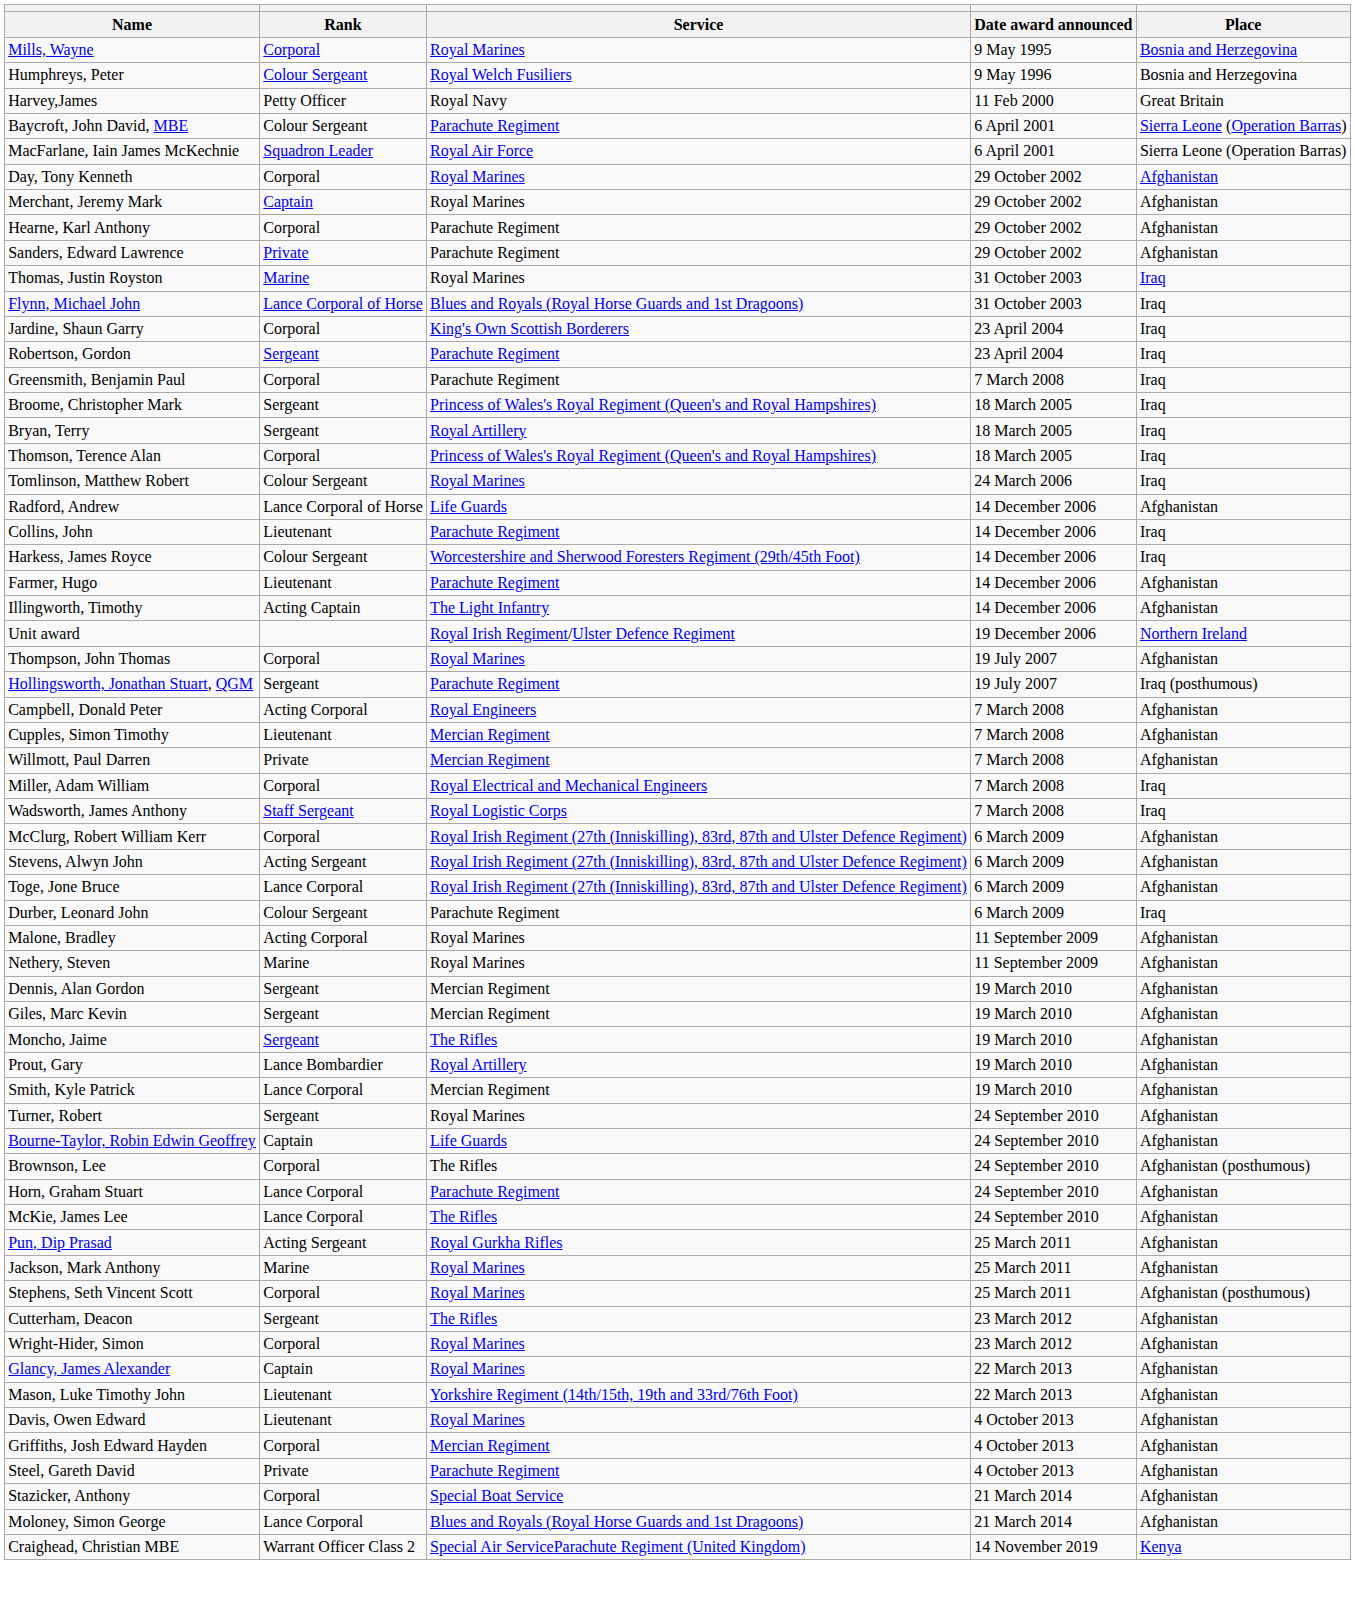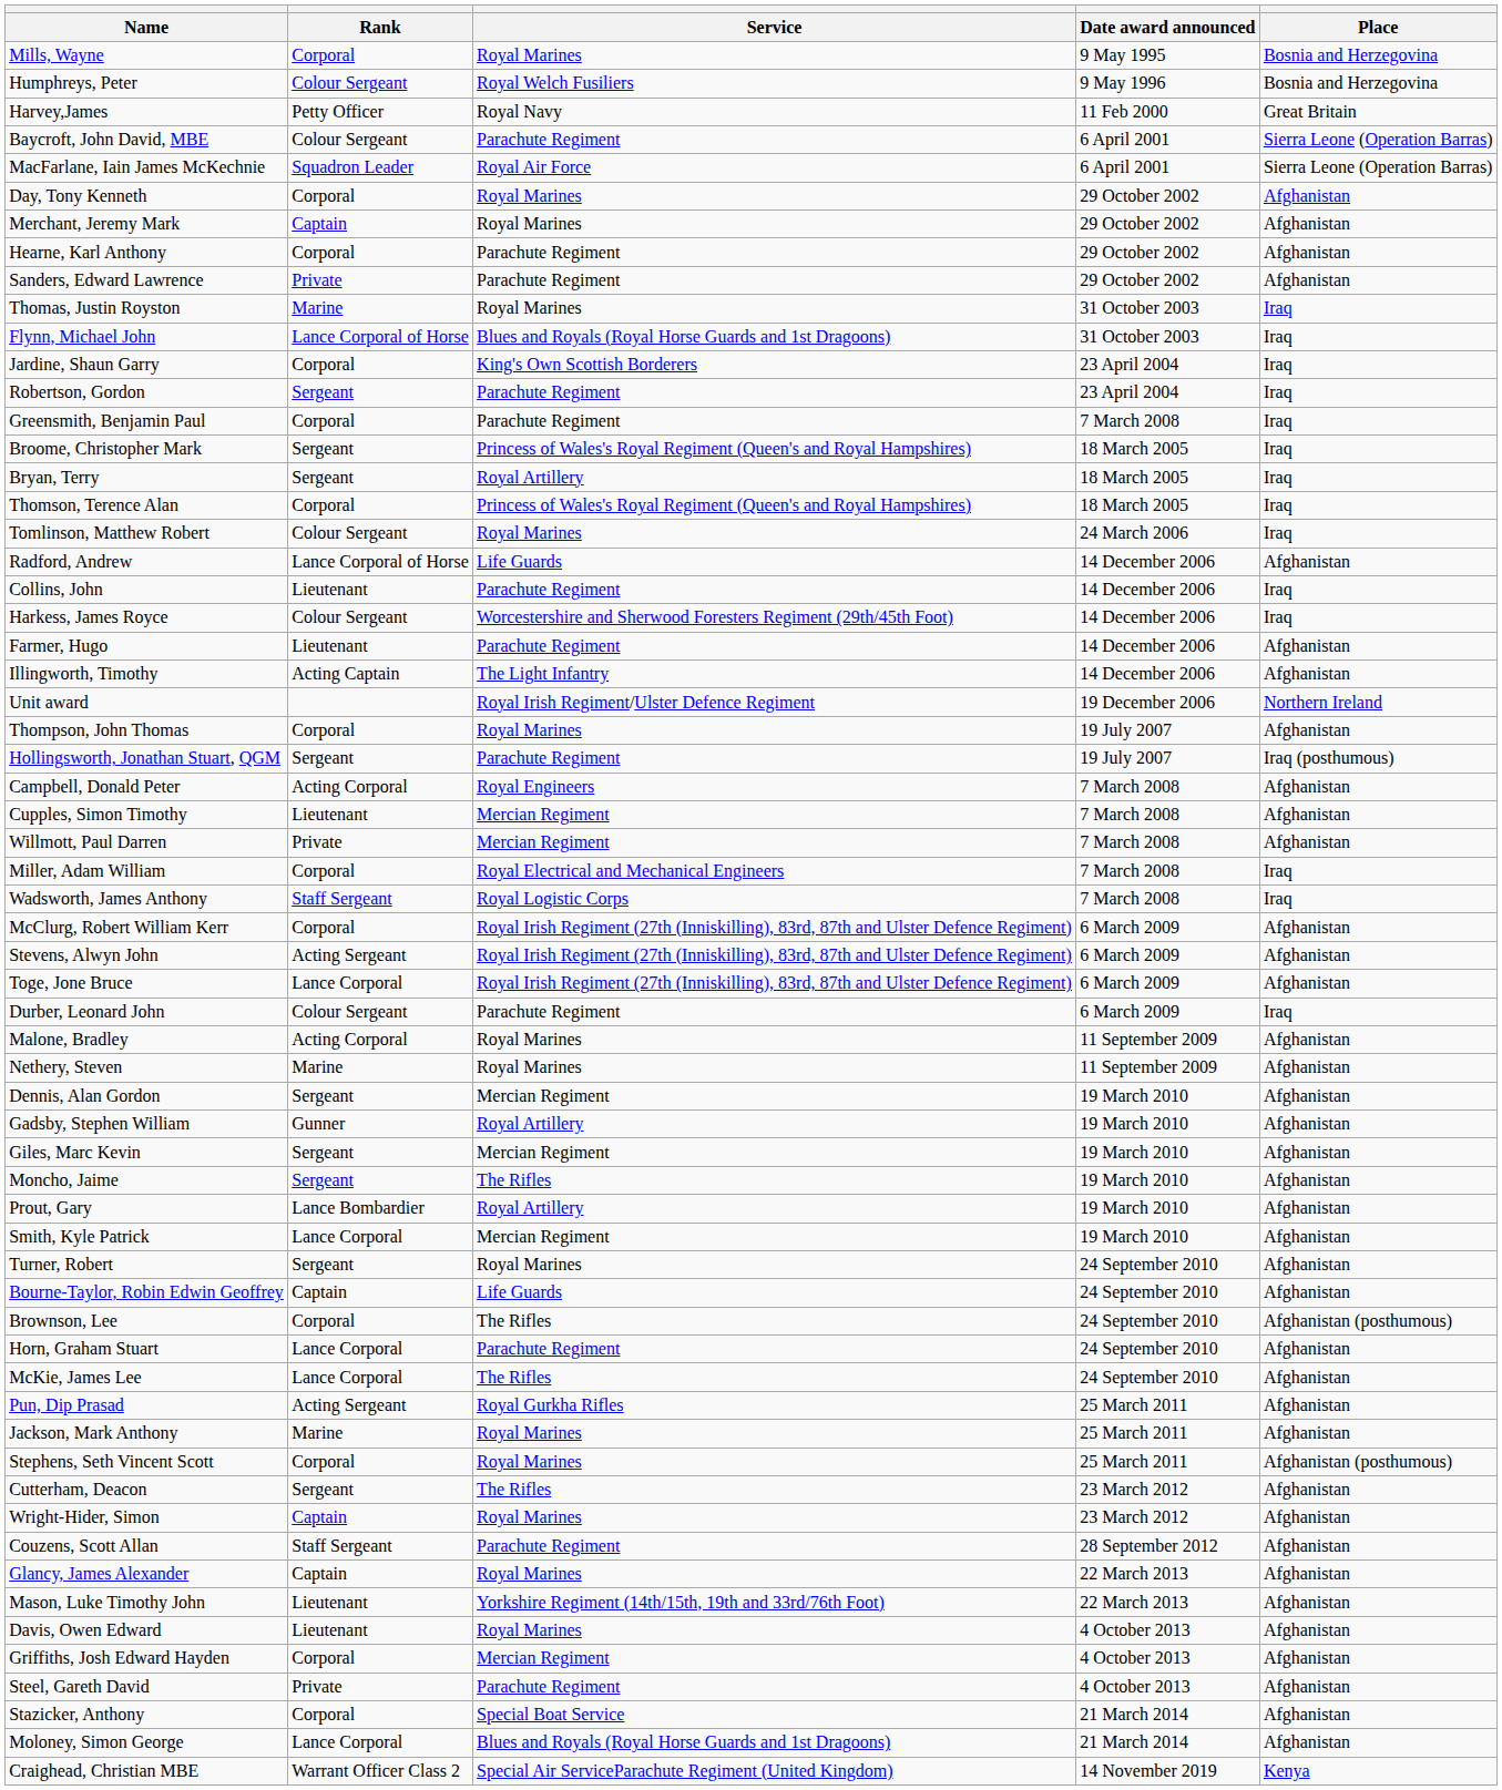+ row: Gadsby, Stephen William | Gunner | Royal Artillery | 19 March 2010 | Afghanistan
Wright-Hider, Simon | Rank: Corporal -> Captain
+ row: Couzens, Scott Allan | Staff Sergeant | Parachute Regiment | 28 September 2012 | Afghanistan
